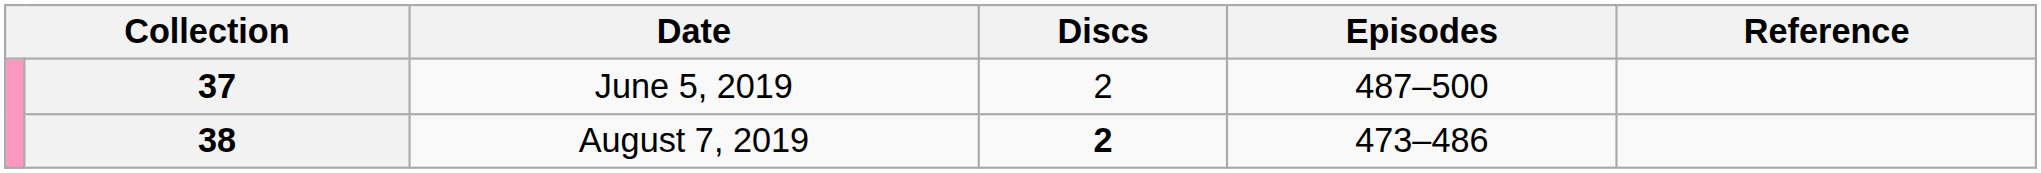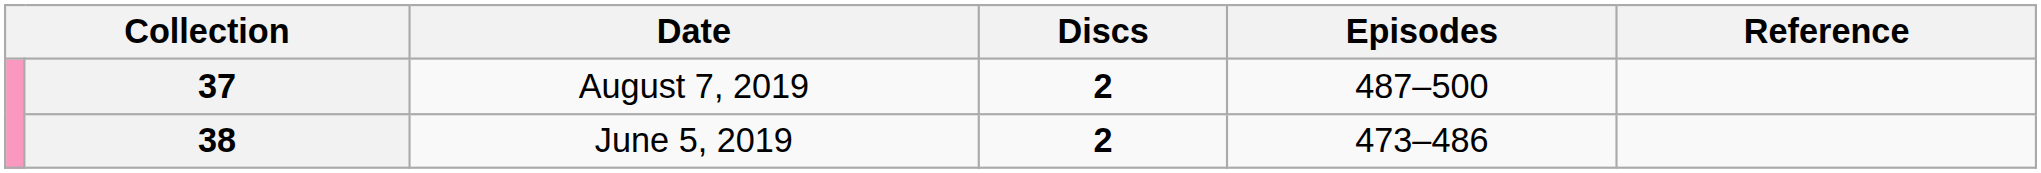37 | Date: June 5, 2019 -> August 7, 2019
37 | Discs: normal -> bold
38 | Date: August 7, 2019 -> June 5, 2019
